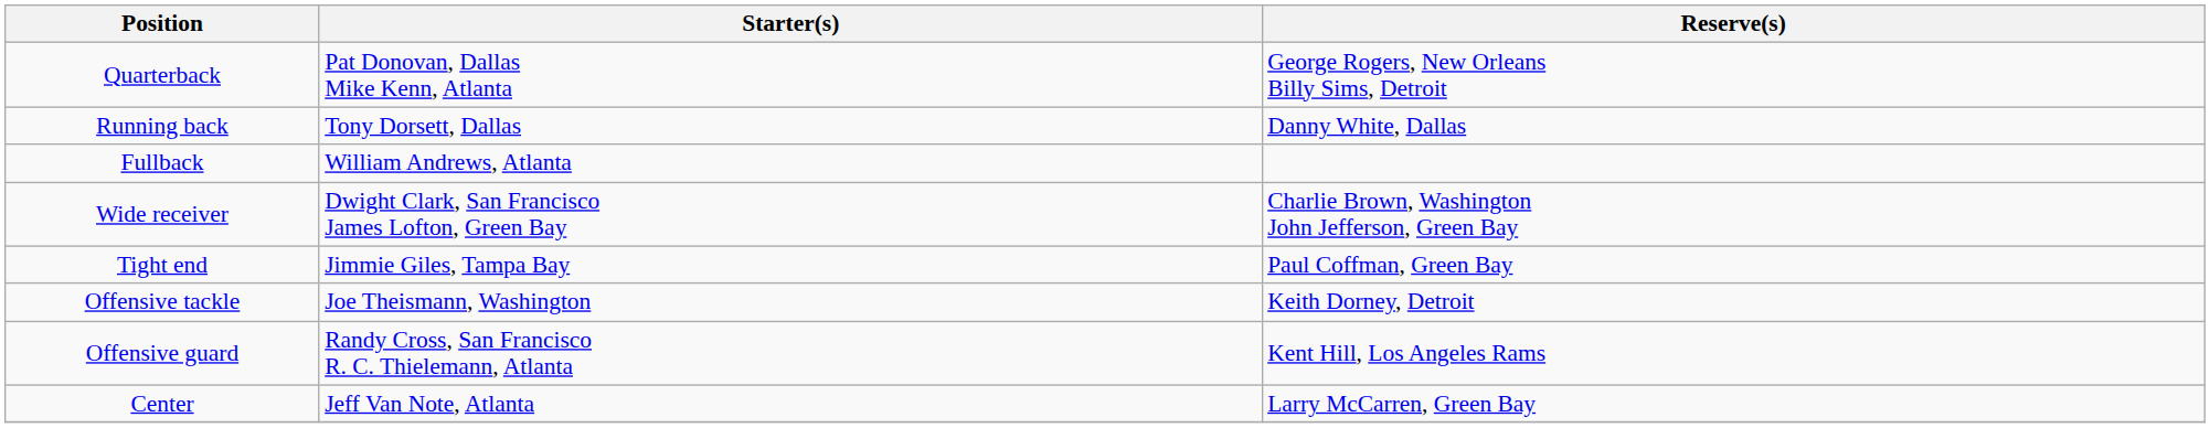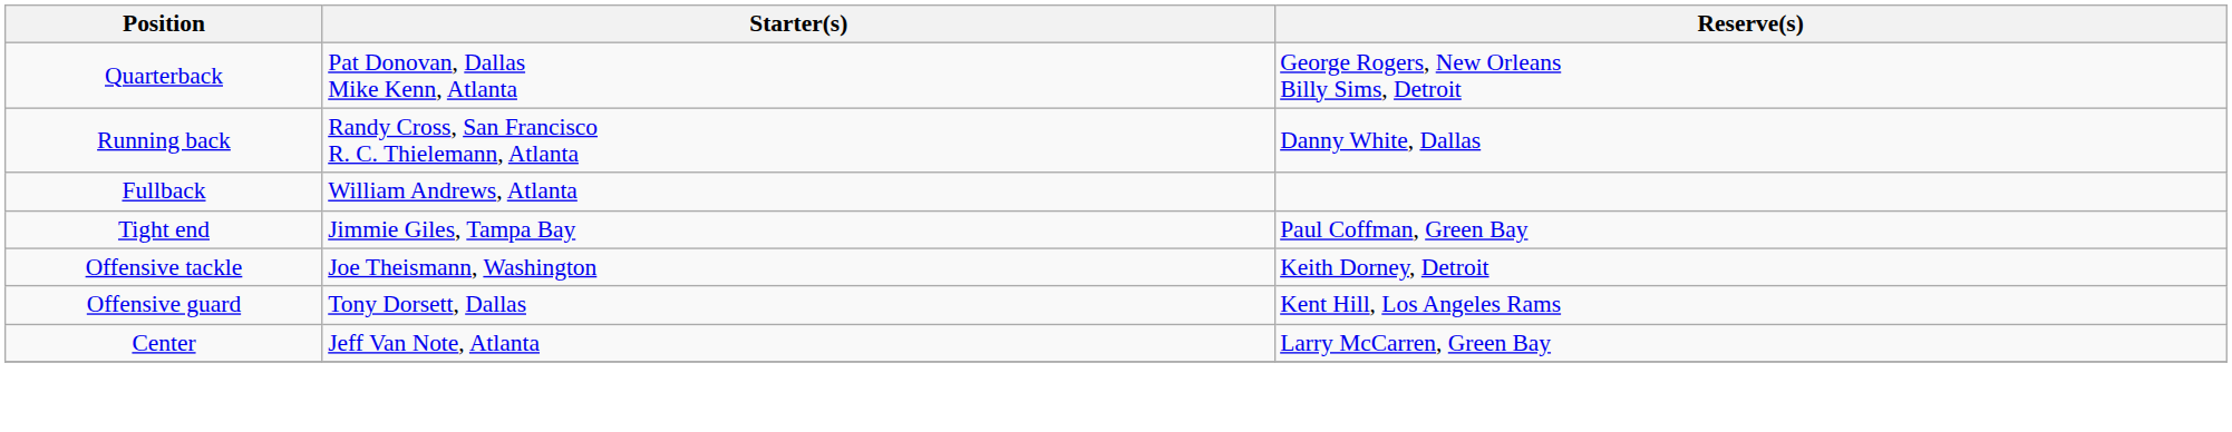Running back | Starter(s): Tony Dorsett, Dallas -> Randy Cross, San Francisco R. C. Thielemann, Atlanta
- row: Wide receiver | Dwight Clark, San Francisco James Lofton, Green Bay | Charlie Brown, Washington John Jefferson, Green Bay
Offensive guard | Starter(s): Randy Cross, San Francisco R. C. Thielemann, Atlanta -> Tony Dorsett, Dallas
